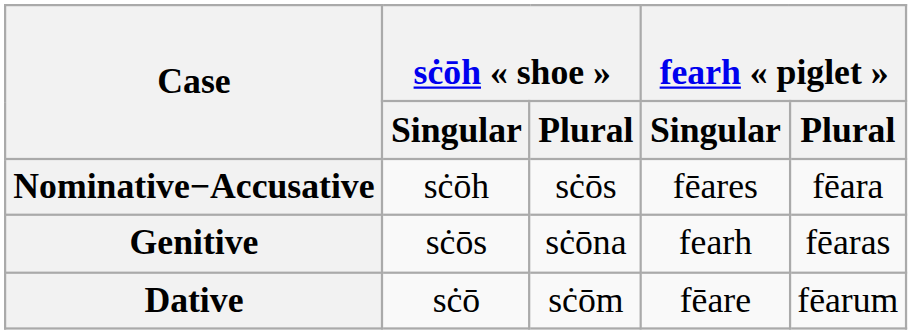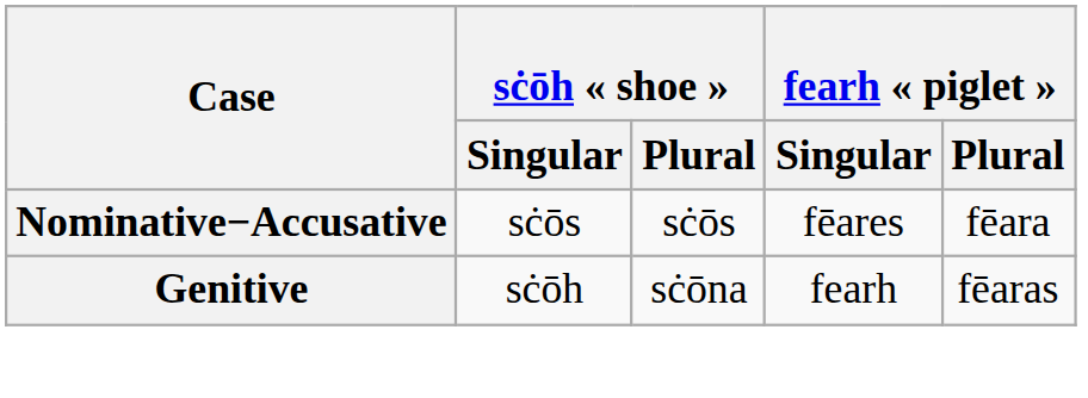Nominative−Accusative | sċōh « shoe » / Singular: sċōh -> sċōs
Genitive | sċōh « shoe » / Singular: sċōs -> sċōh
- row: Dative | sċō | sċōm | fēare | fēarum
